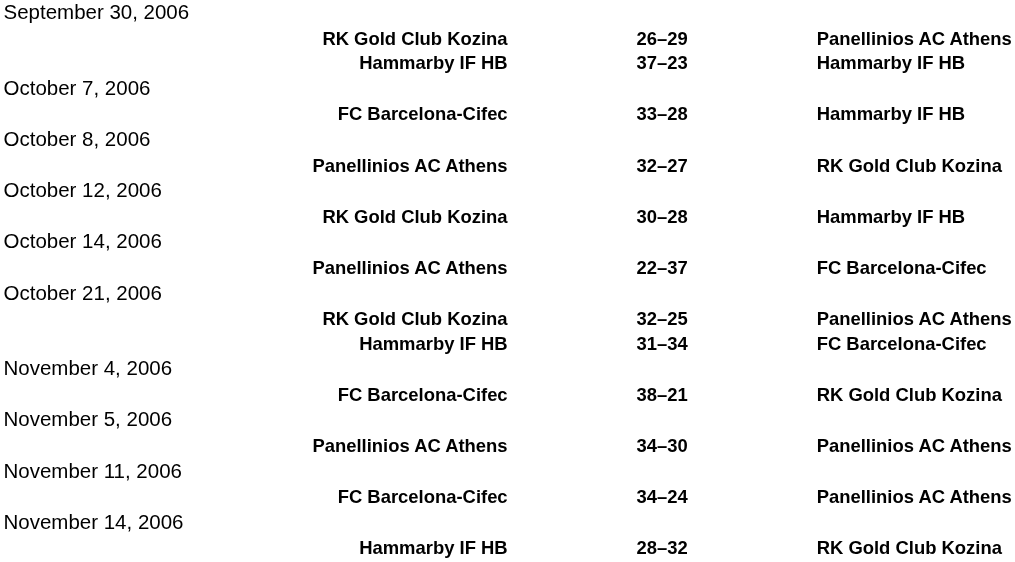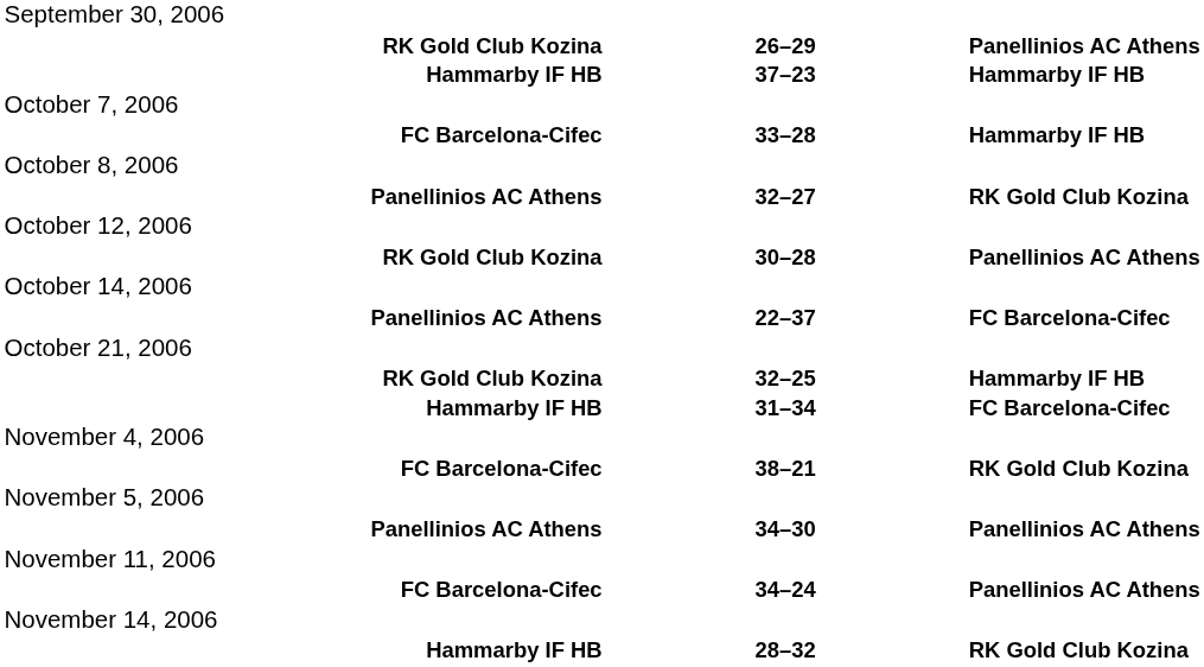RK Gold Club Kozina / 30–28 | column 3: Hammarby IF HB -> Panellinios AC Athens
RK Gold Club Kozina / 32–25 | column 3: Panellinios AC Athens -> Hammarby IF HB
